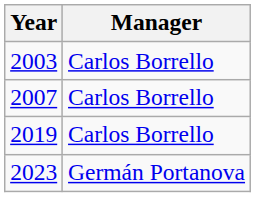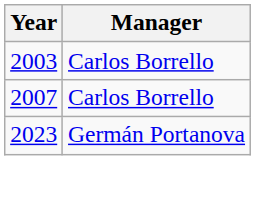- row: 2019 | Carlos Borrello
